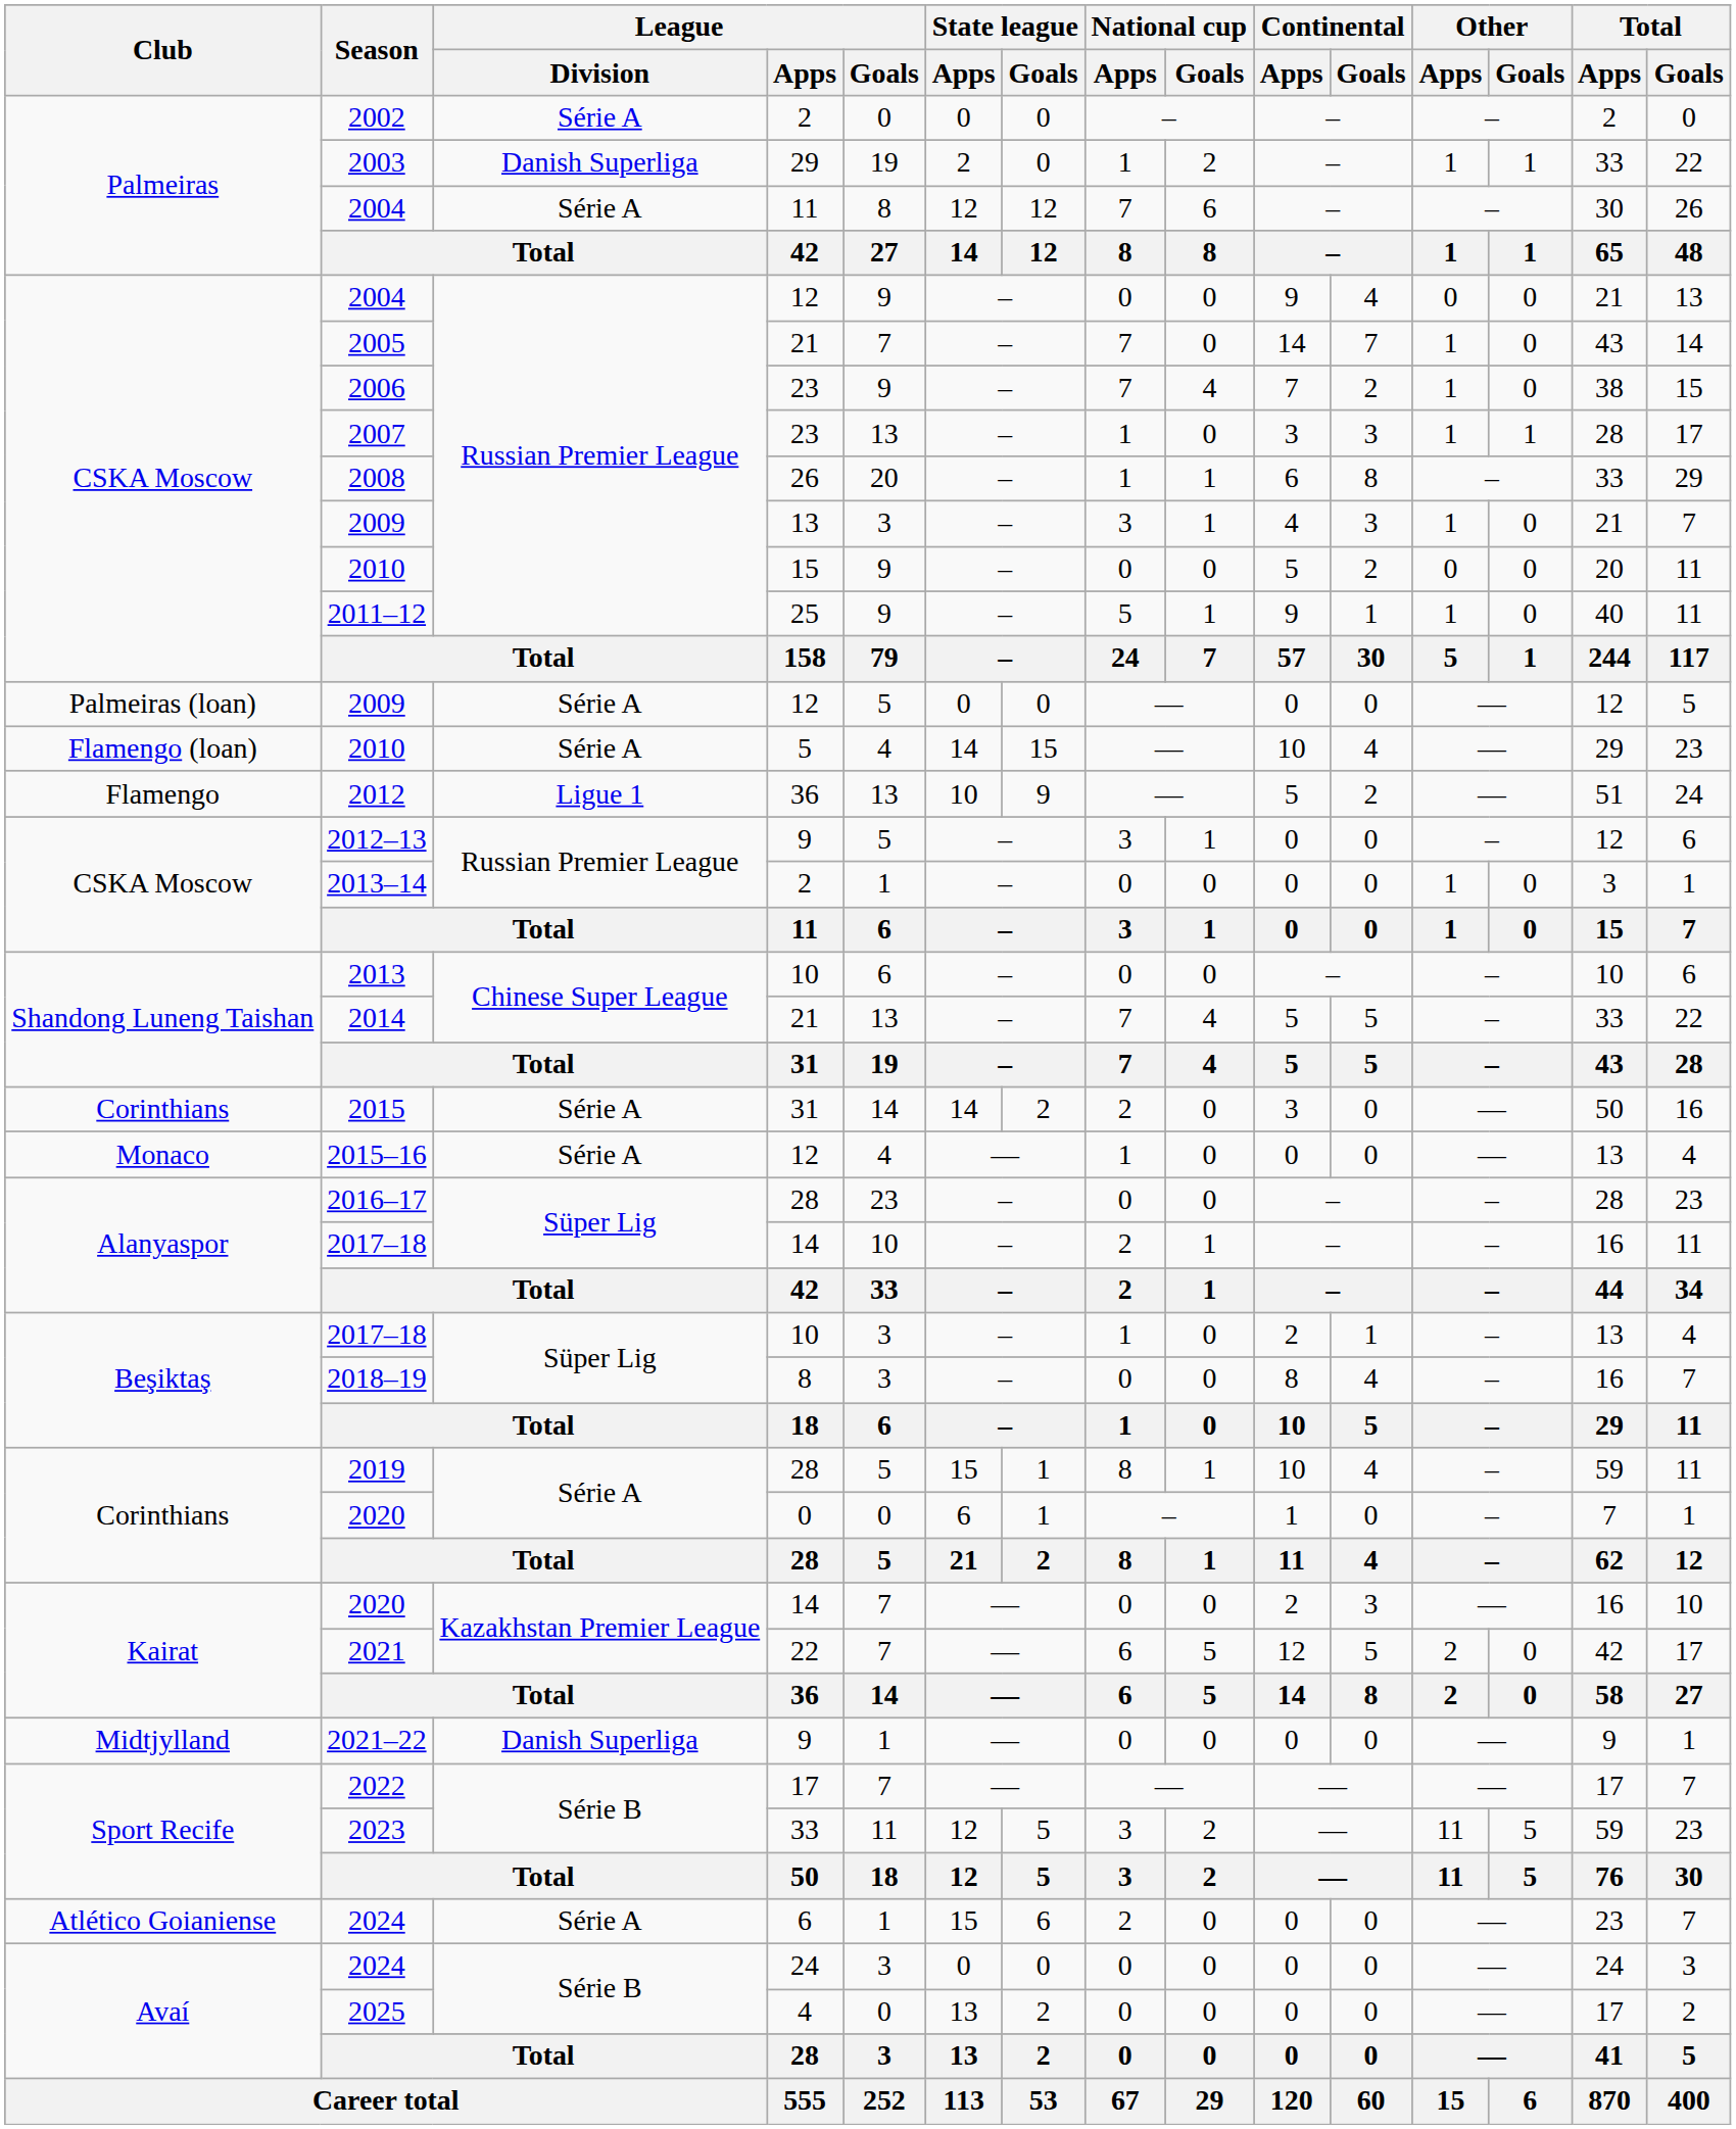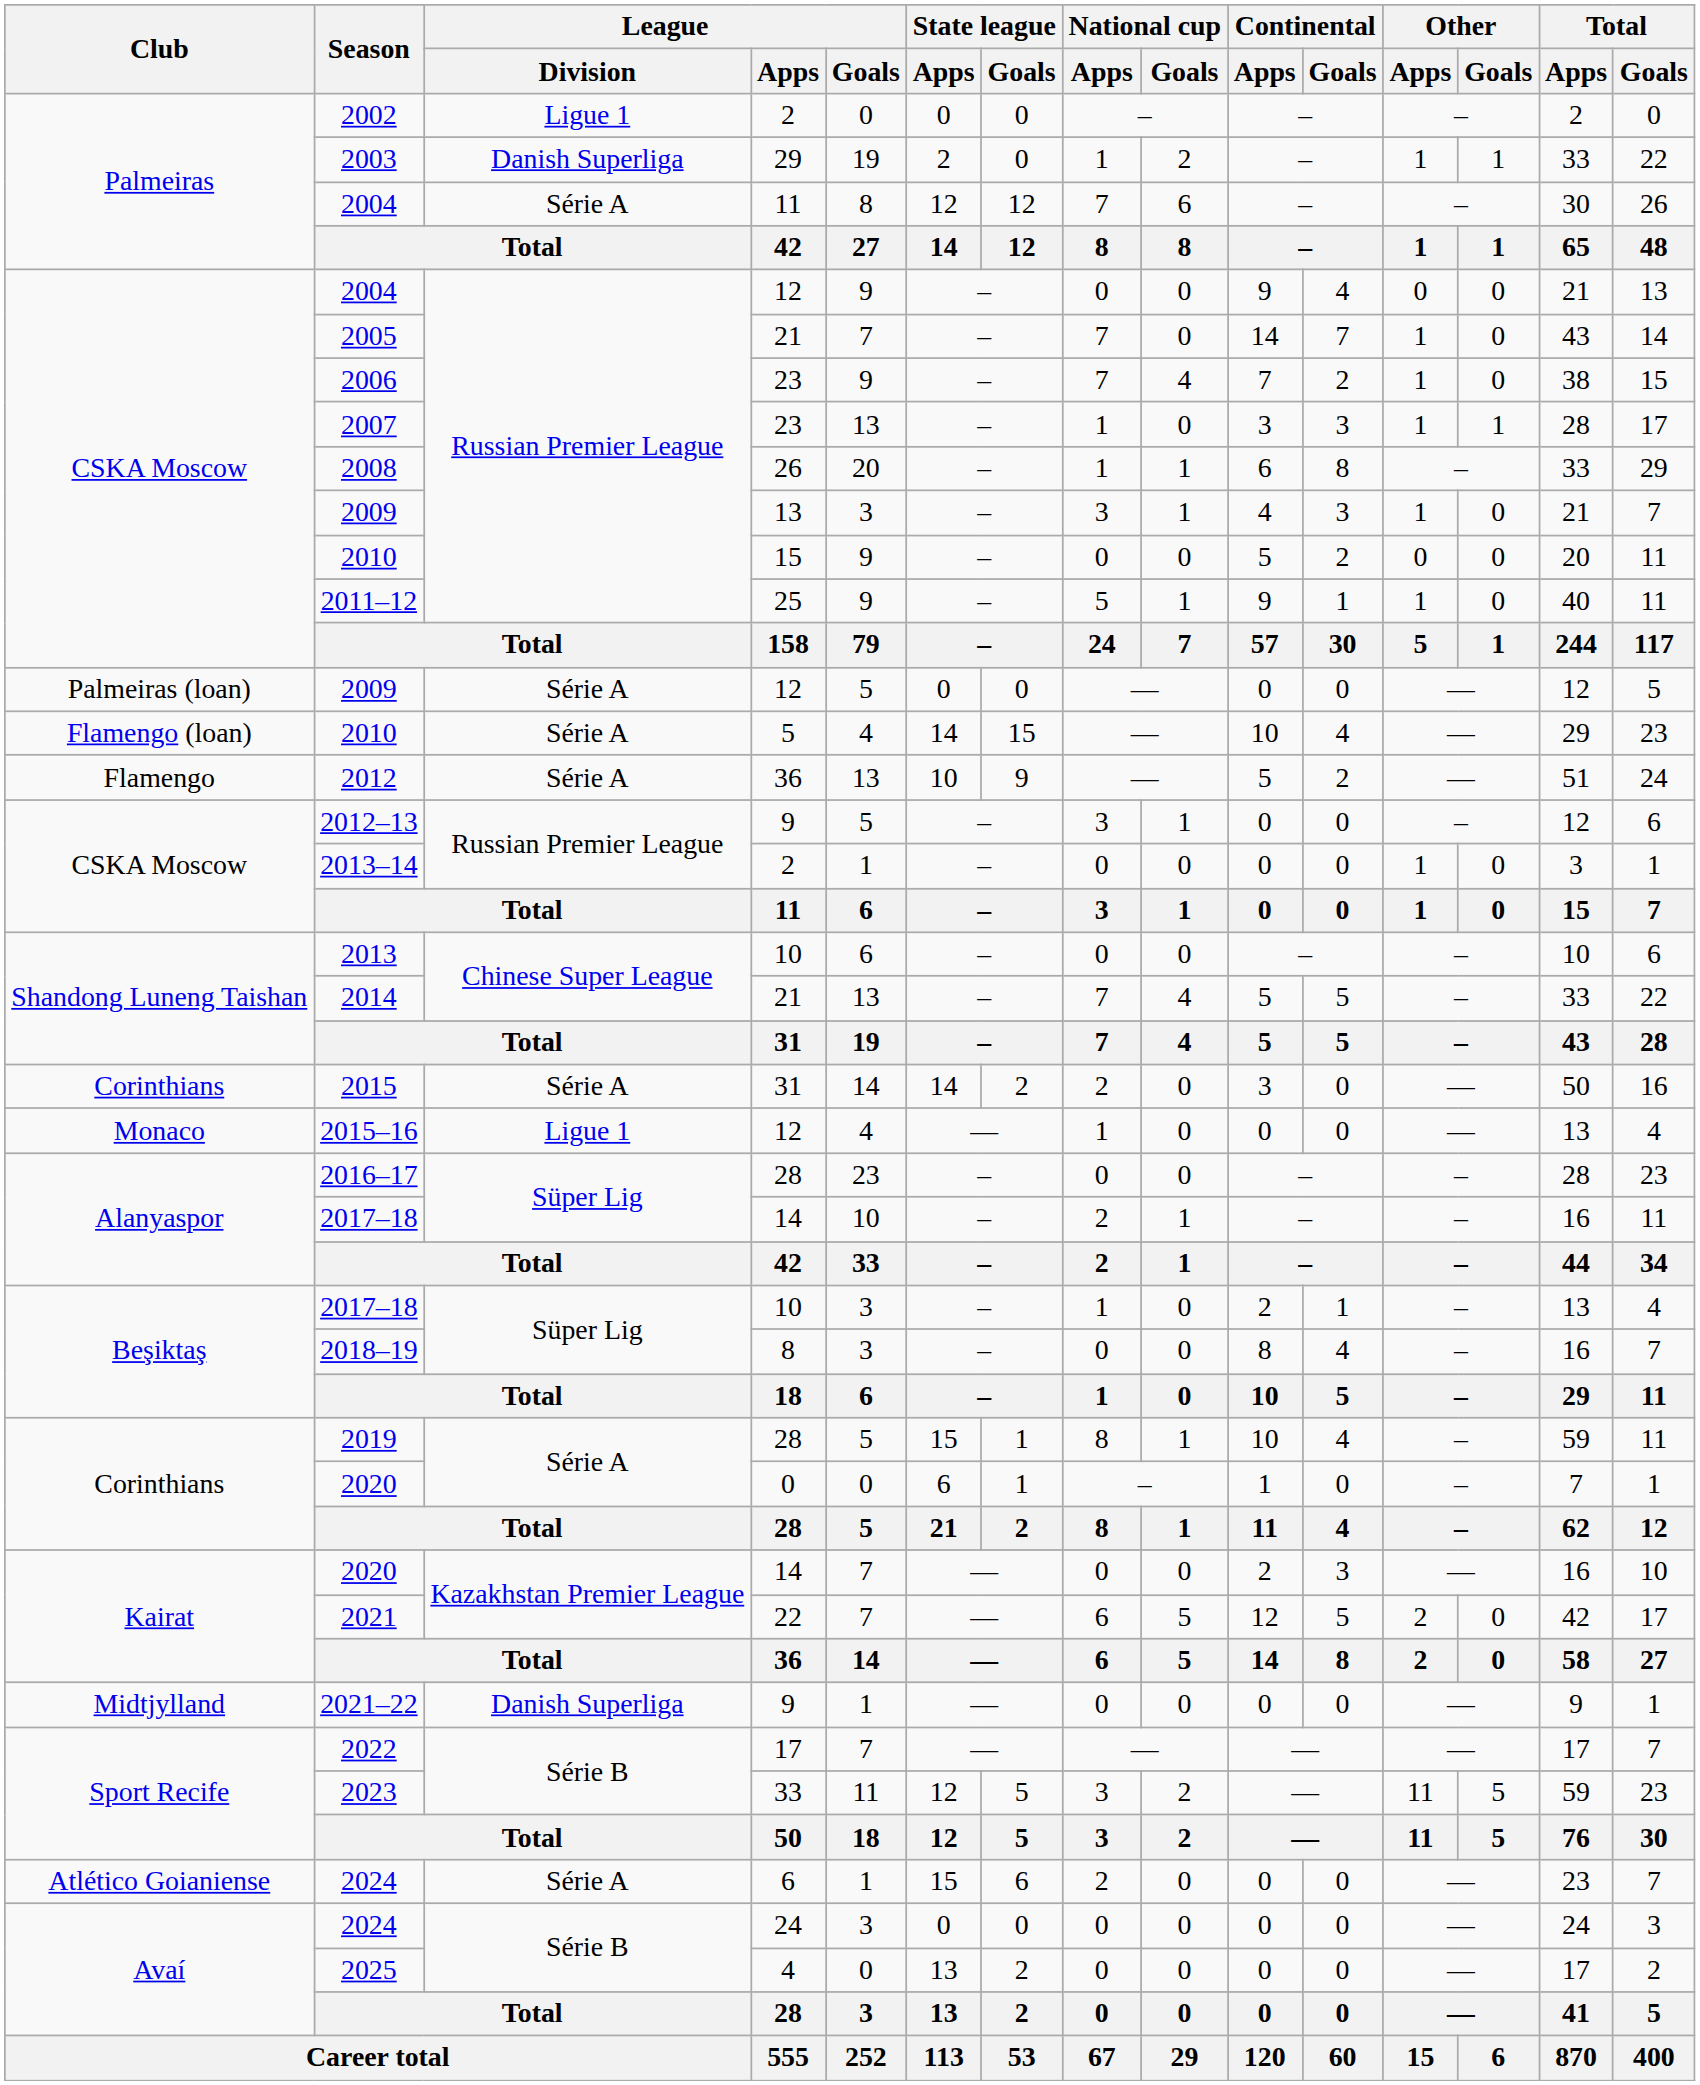2002 | League / Division: Série A -> Ligue 1
2012 | League / Division: Ligue 1 -> Série A
2015–16 | League / Division: Série A -> Ligue 1
